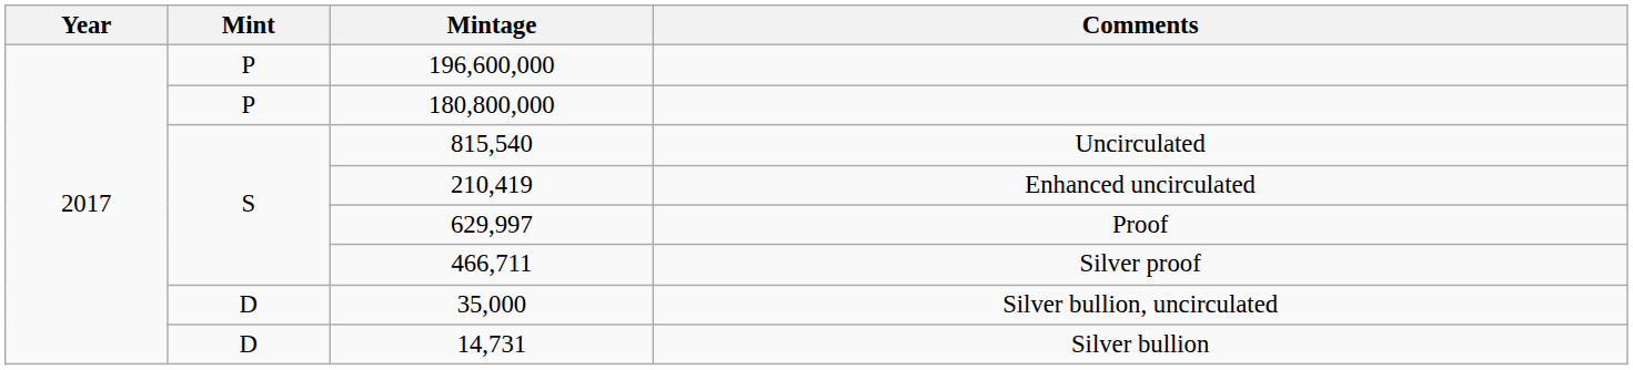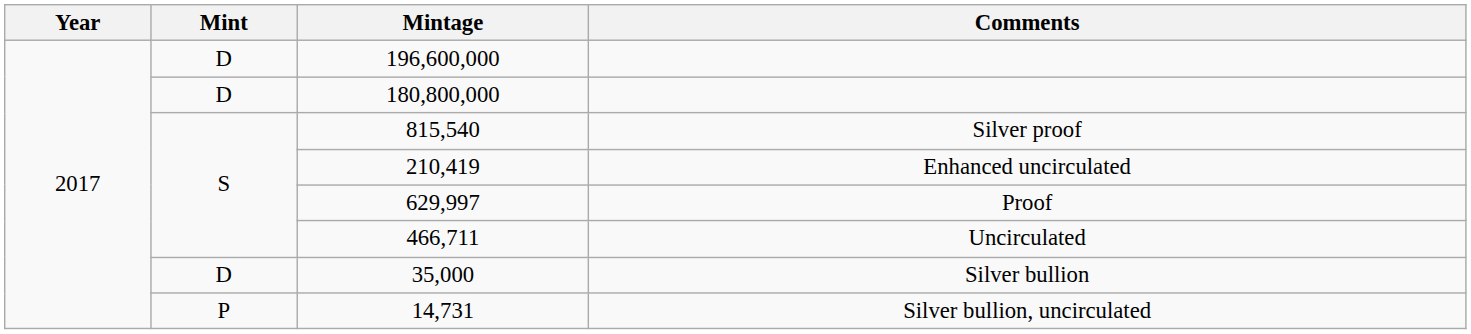196,600,000 | Mint: P -> D
180,800,000 | Mint: P -> D
815,540 | Comments: Uncirculated -> Silver proof
466,711 | Comments: Silver proof -> Uncirculated
35,000 | Comments: Silver bullion, uncirculated -> Silver bullion
14,731 | Mint: D -> P
14,731 | Comments: Silver bullion -> Silver bullion, uncirculated
